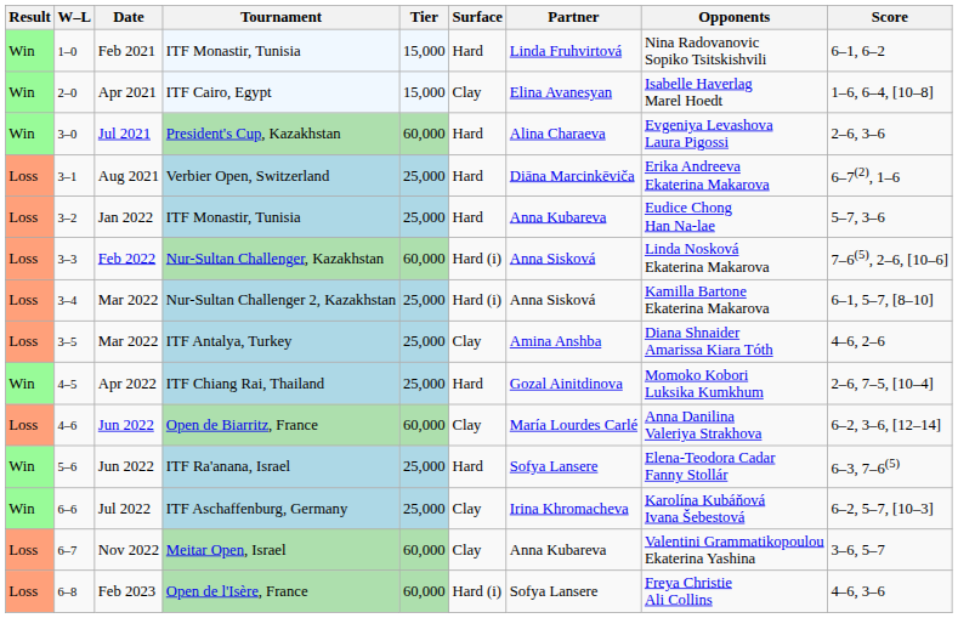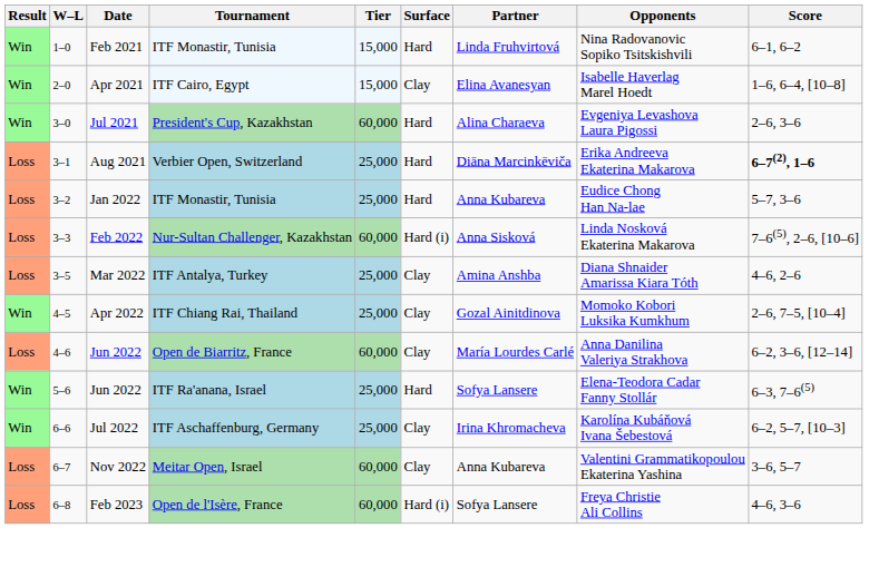Verbier Open, Switzerland | Score: normal -> bold
- row: Loss | 3–4 | Mar 2022 | Nur-Sultan Challenger 2, Kazakhstan | 25,000 | Hard (i) | Anna Sisková | Kamilla Bartone Ekaterina Makarova | 6–1, 5–7, [8–10]
ITF Chiang Rai, Thailand | Surface: Hard -> Clay
